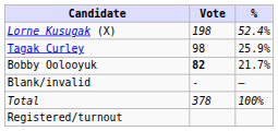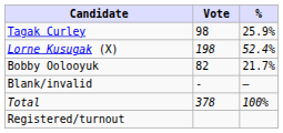rows swapped: Lorne Kusugak (X) <-> Tagak Curley
Bobby Oolooyuk | Vote: bold -> normal
